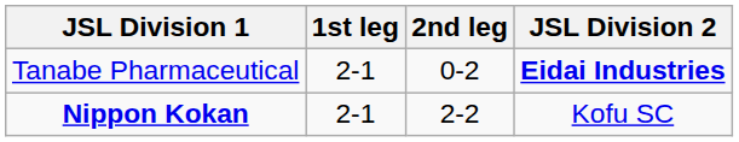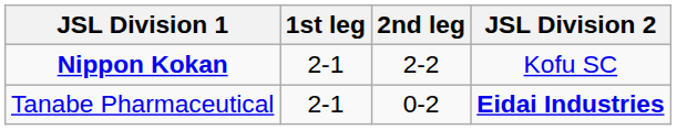rows swapped: Nippon Kokan <-> Tanabe Pharmaceutical
